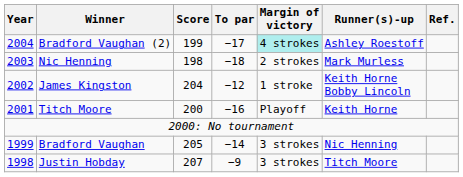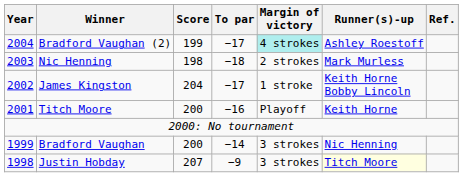James Kingston | To par: −12 -> −17
Bradford Vaughan | Score: 205 -> 200
Justin Hobday | Runner(s)-up: no background -> lightyellow background
